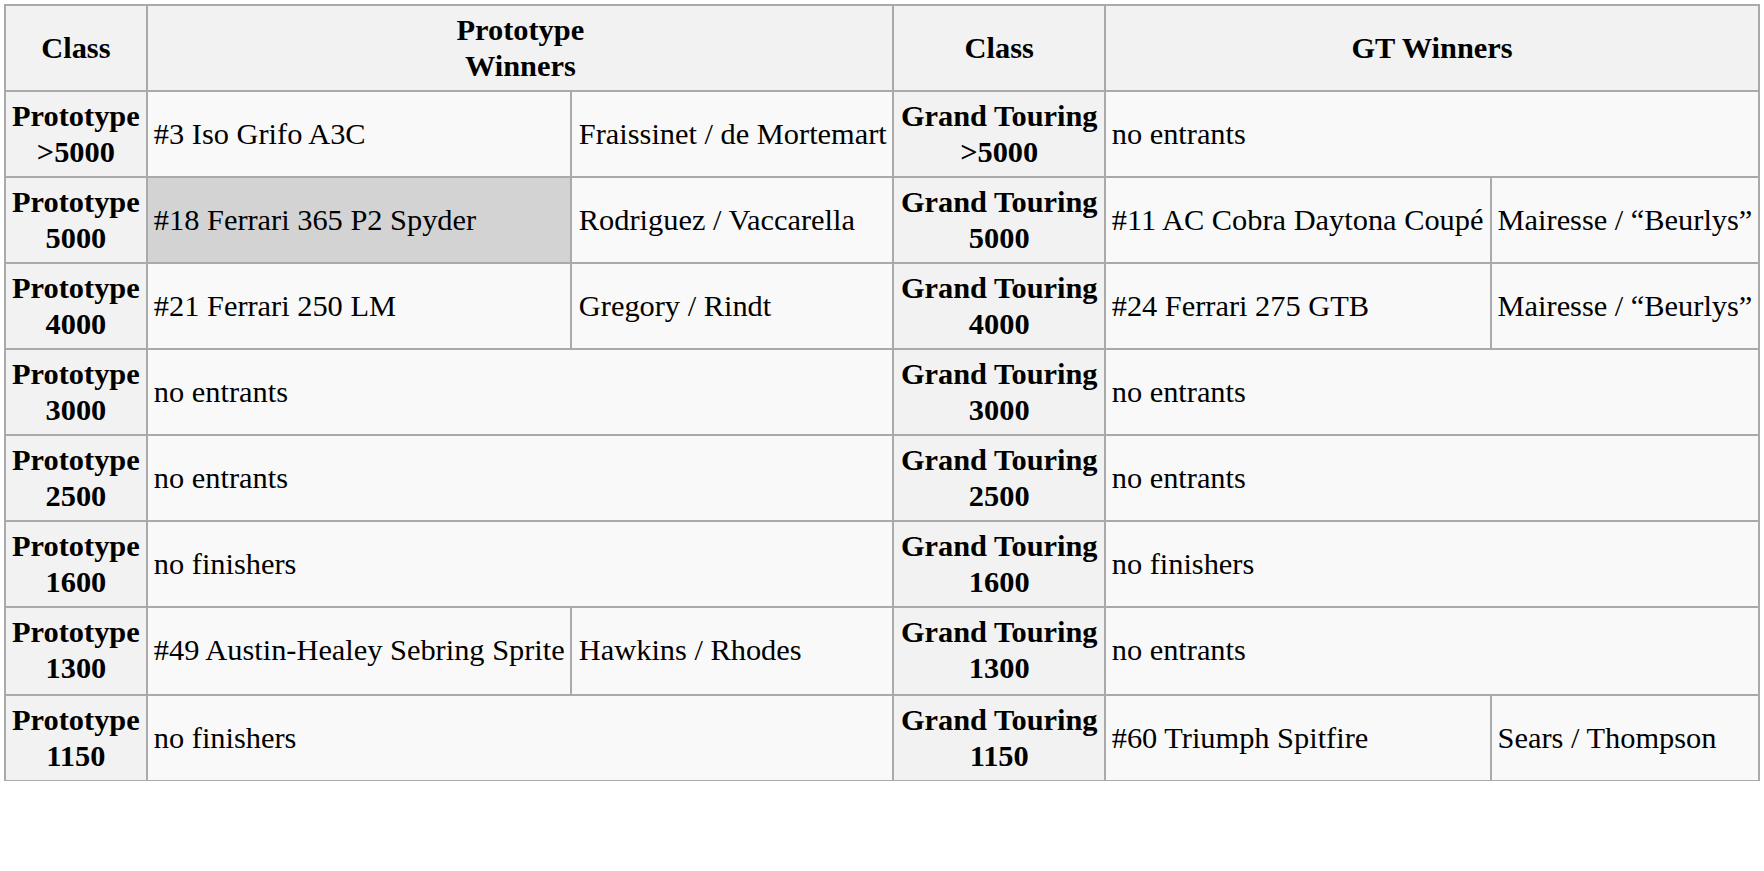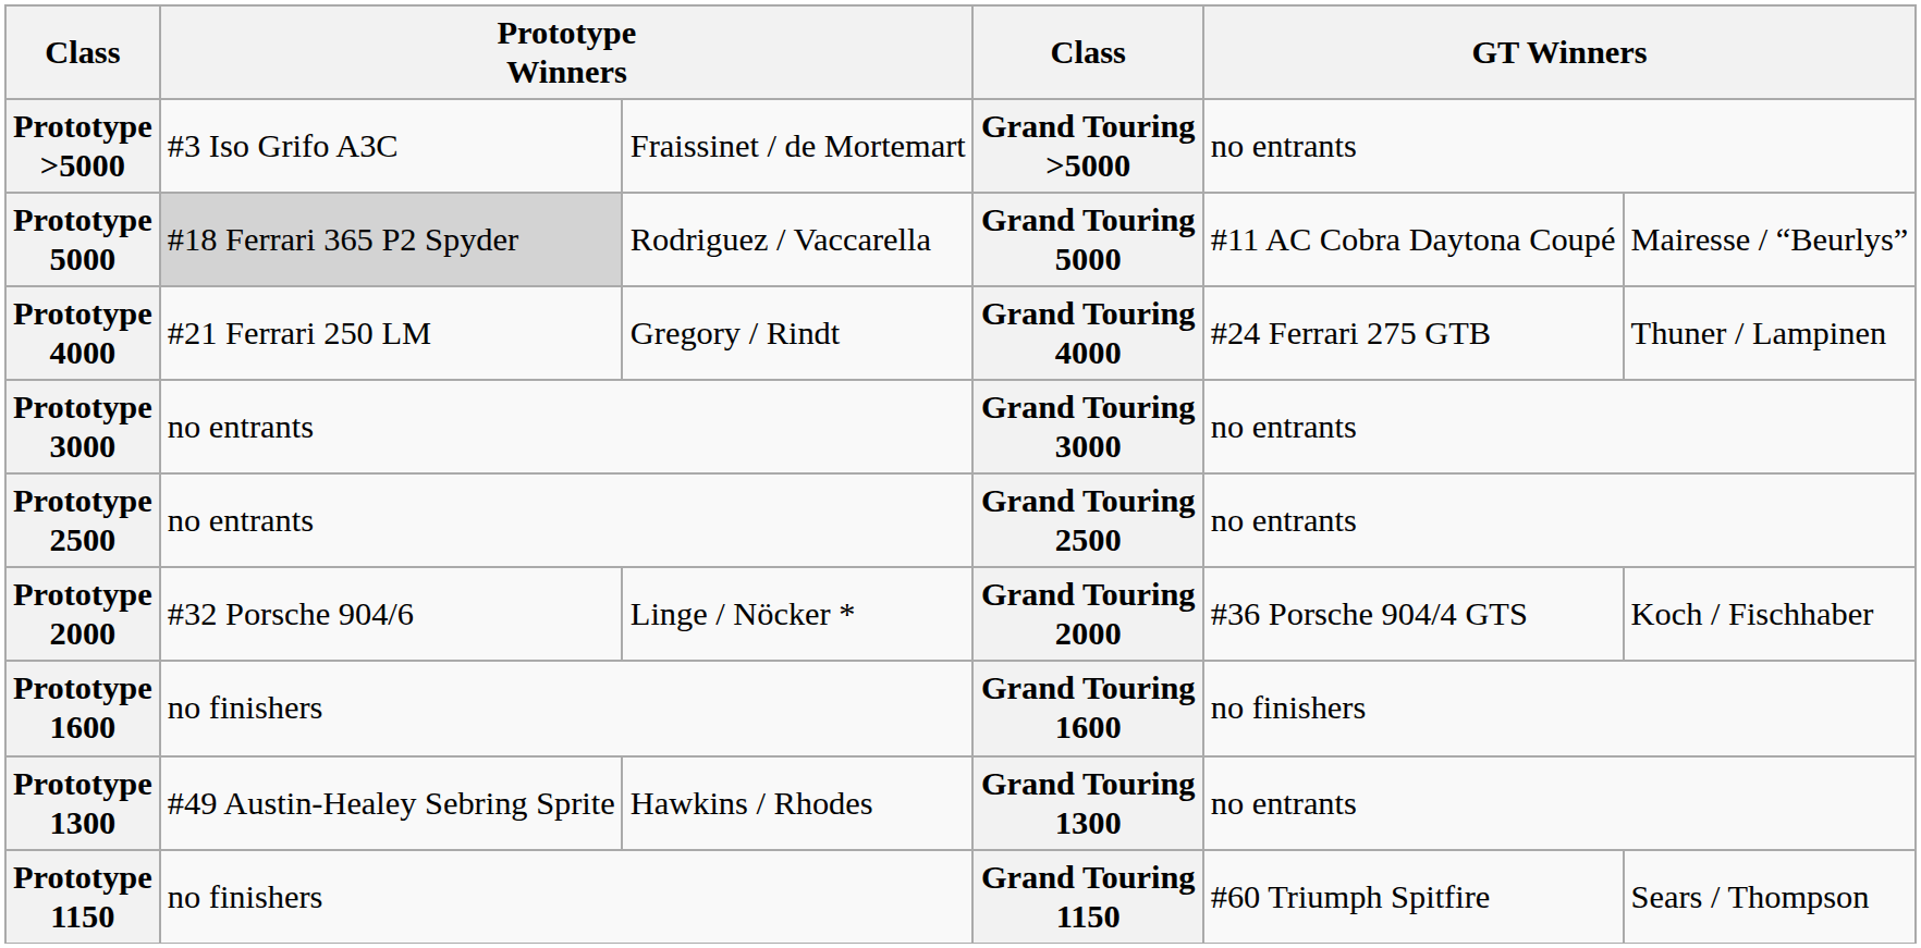Prototype 4000 | column 6: Mairesse / “Beurlys” -> Thuner / Lampinen
+ row: Prototype 2000 | #32 Porsche 904/6 | Linge / Nöcker * | Grand Touring 2000 | #36 Porsche 904/4 GTS | Koch / Fischhaber
